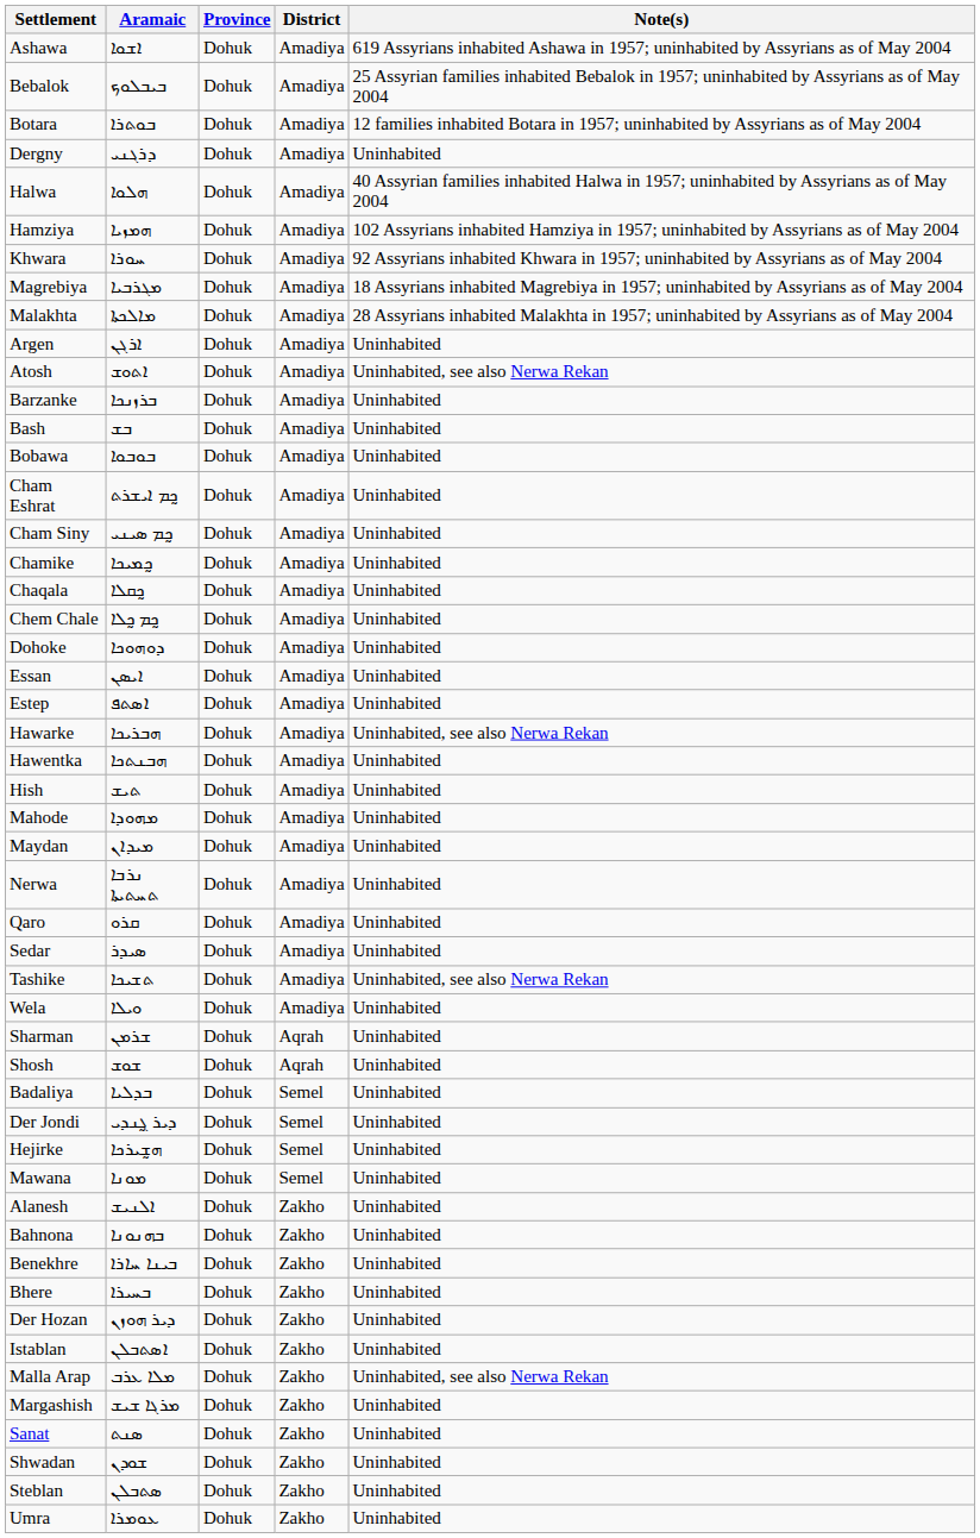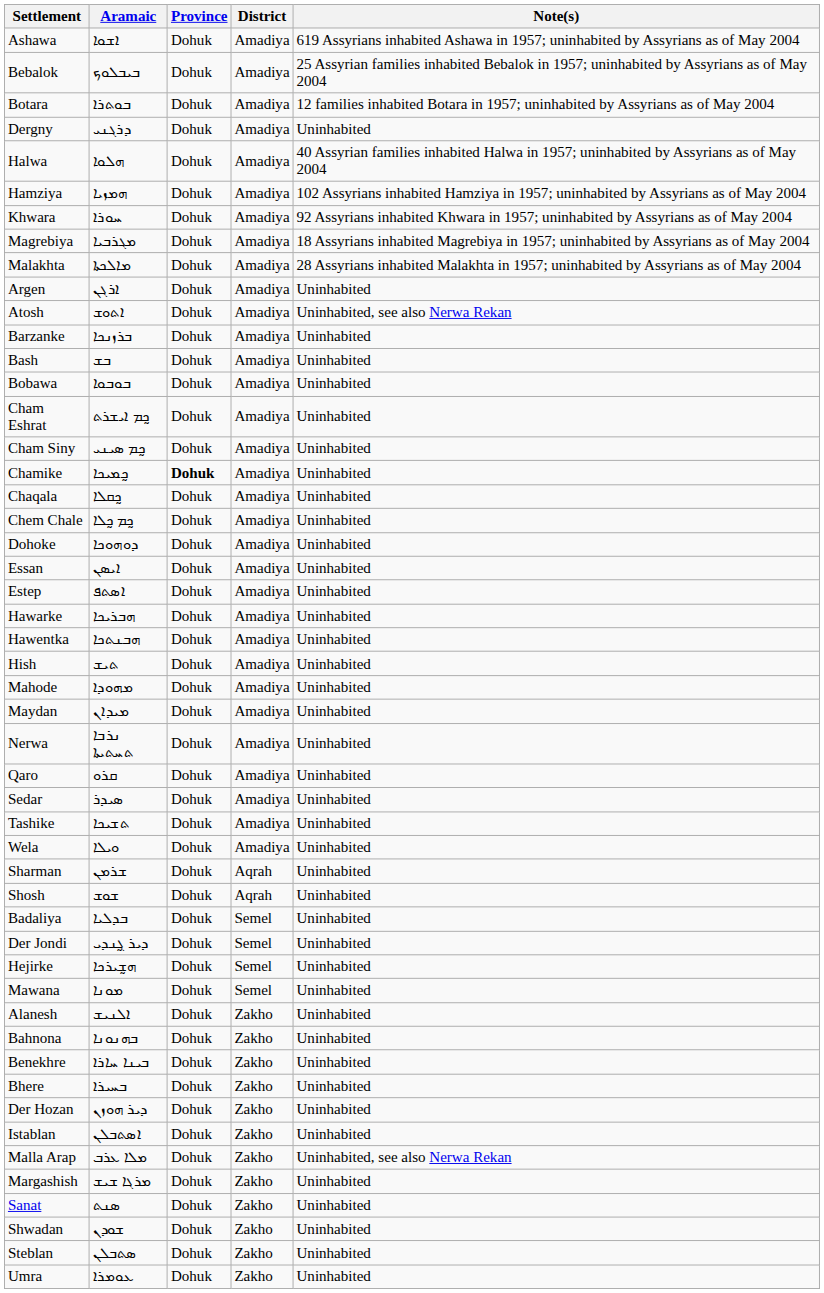Chamike | Province: normal -> bold
Hawarke | Note(s): Uninhabited, see also Nerwa Rekan -> Uninhabited
Tashike | Note(s): Uninhabited, see also Nerwa Rekan -> Uninhabited
